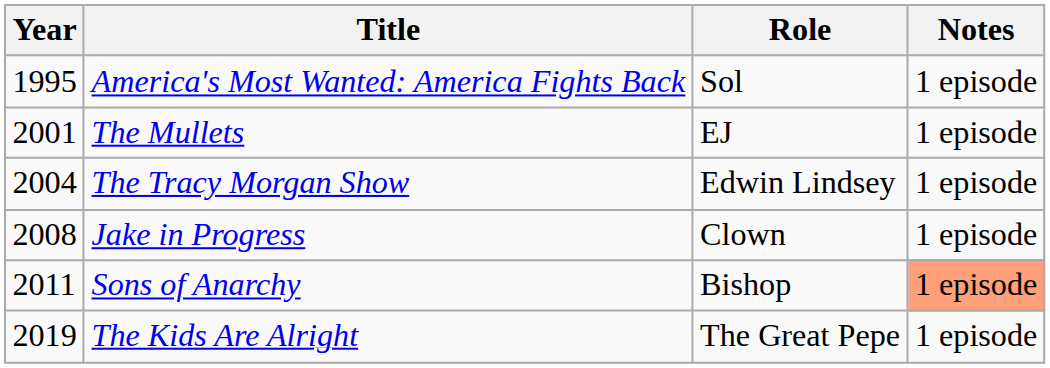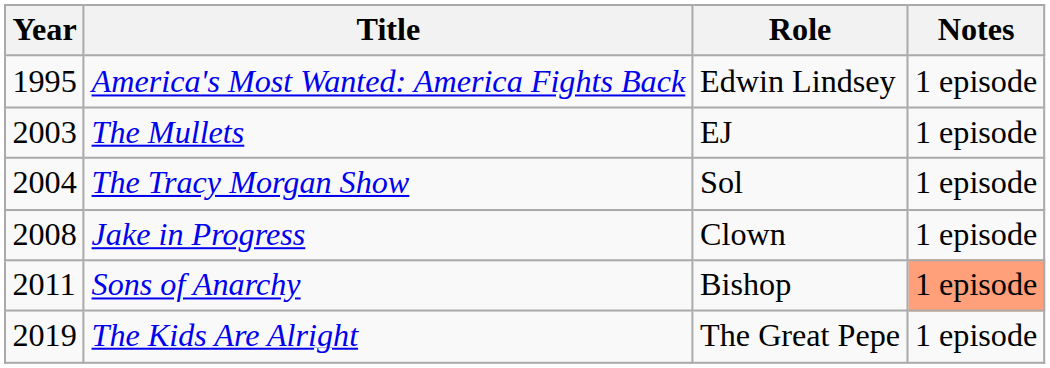America's Most Wanted: America Fights Back | Role: Sol -> Edwin Lindsey
The Mullets | Year: 2001 -> 2003
The Tracy Morgan Show | Role: Edwin Lindsey -> Sol
